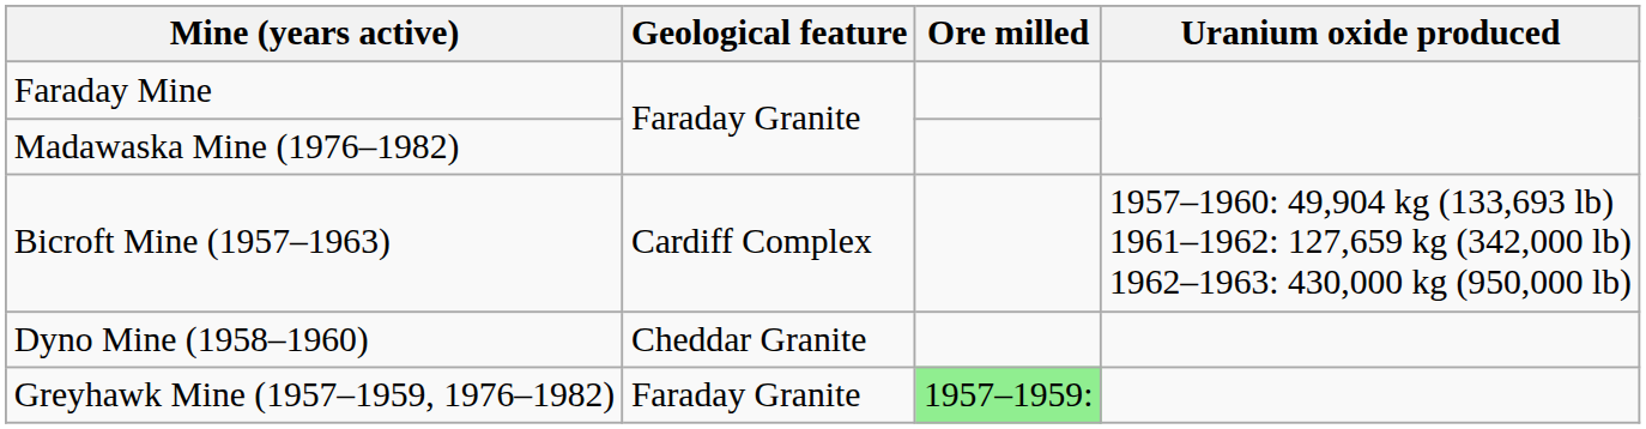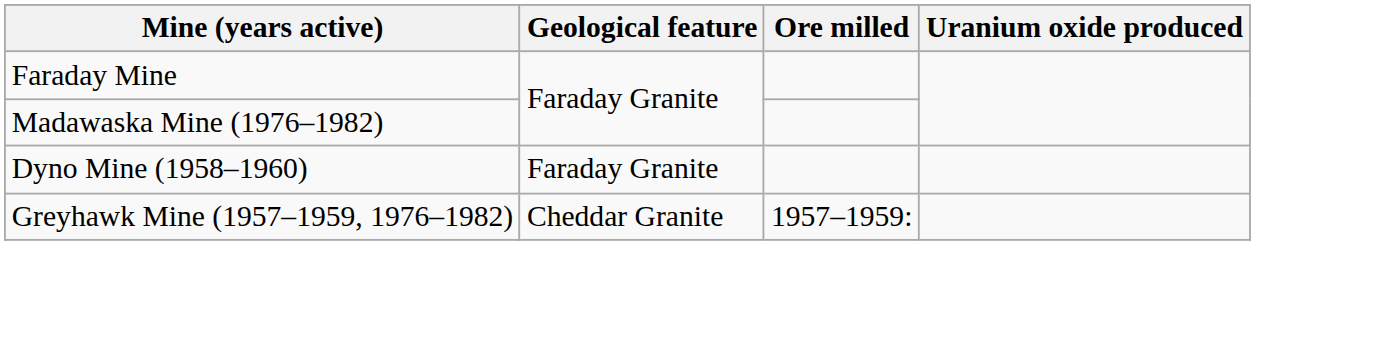- row: Bicroft Mine (1957–1963) | Cardiff Complex | 1957–1960: 49,904 kg (133,693 lb) 1961–1962: 127,659 kg (342,000 lb) 1962–1963: 430,000 kg (950,000 lb)
Dyno Mine (1958–1960) | Geological feature: Cheddar Granite -> Faraday Granite
Greyhawk Mine (1957–1959, 1976–1982) | Geological feature: Faraday Granite -> Cheddar Granite
Greyhawk Mine (1957–1959, 1976–1982) | Ore milled: lightgreen background -> no background
